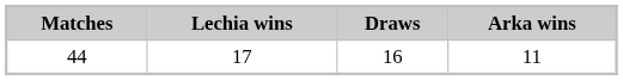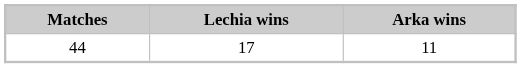- column: Draws | 16
